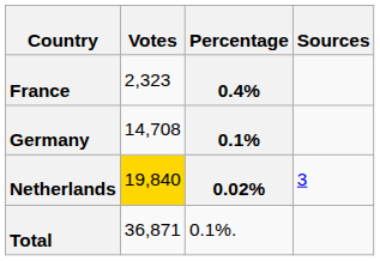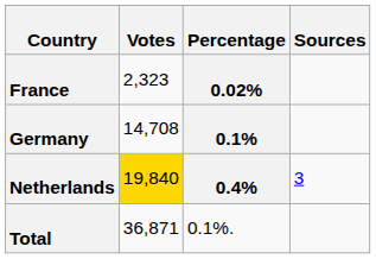France | Percentage: 0.4% -> 0.02%
Netherlands | Percentage: 0.02% -> 0.4%
